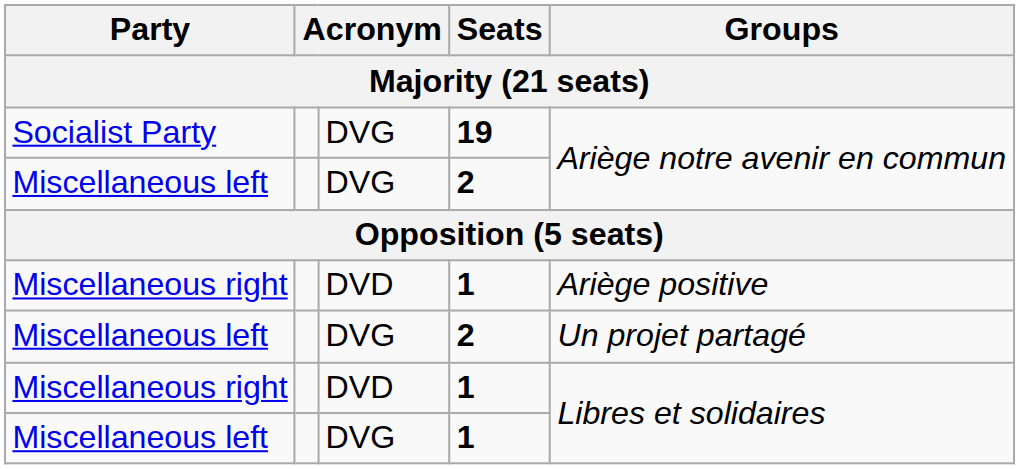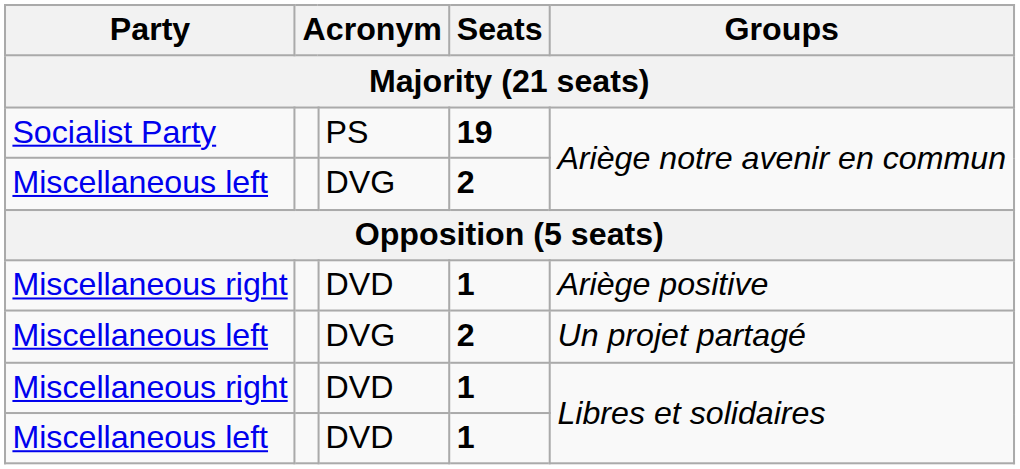Socialist Party | column 3: DVG -> PS
Miscellaneous left / 1 | column 3: DVG -> DVD
